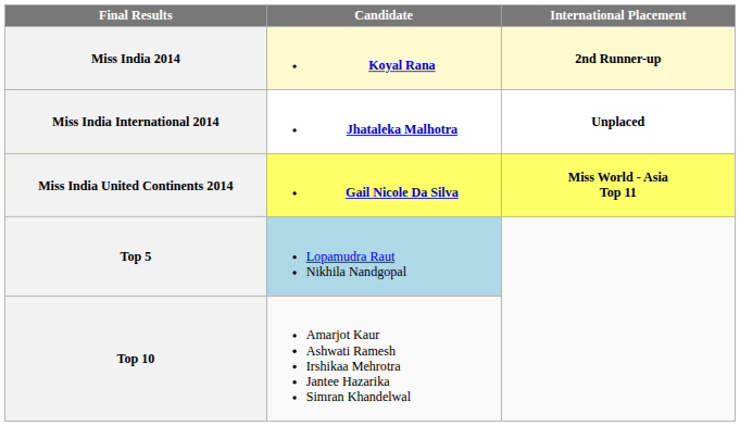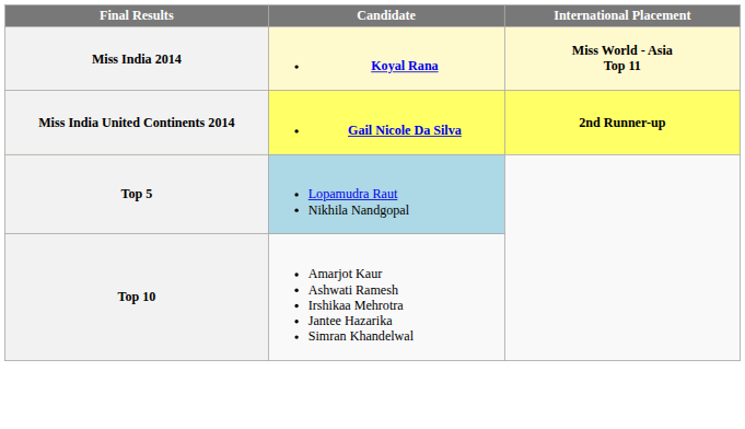Miss India 2014 | International Placement: 2nd Runner-up -> Miss World - Asia Top 11
- row: Miss India International 2014 | Jhataleka Malhotra | Unplaced
Miss India United Continents 2014 | International Placement: Miss World - Asia Top 11 -> 2nd Runner-up
